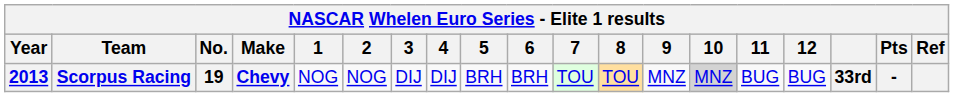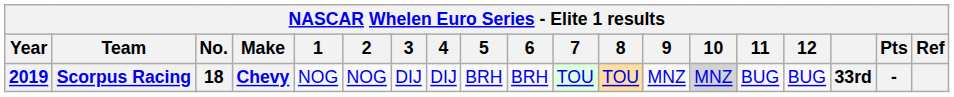Scorpus Racing | Year: 2013 -> 2019
Scorpus Racing | No.: 19 -> 18
